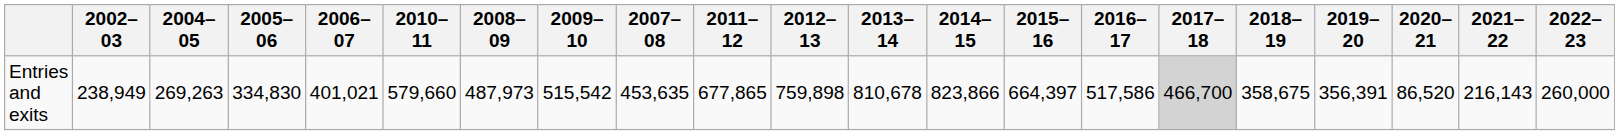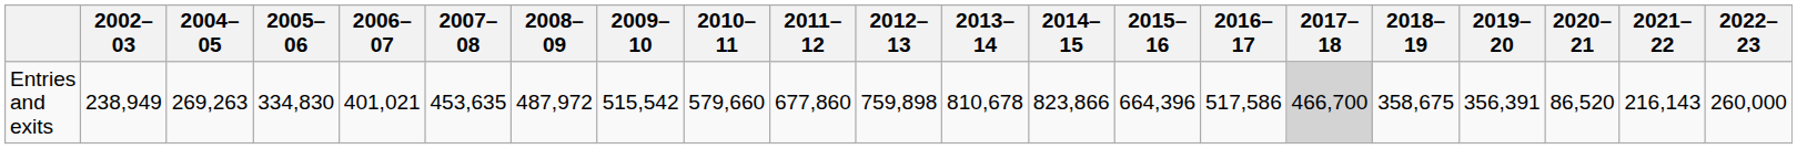columns swapped: 2007–08 <-> 2010–11
Entries and exits | 2008–09: 487,973 -> 487,972
Entries and exits | 2011–12: 677,865 -> 677,860
Entries and exits | 2015–16: 664,397 -> 664,396
